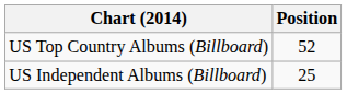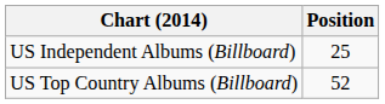rows swapped: US Top Country Albums (Billboard) <-> US Independent Albums (Billboard)
